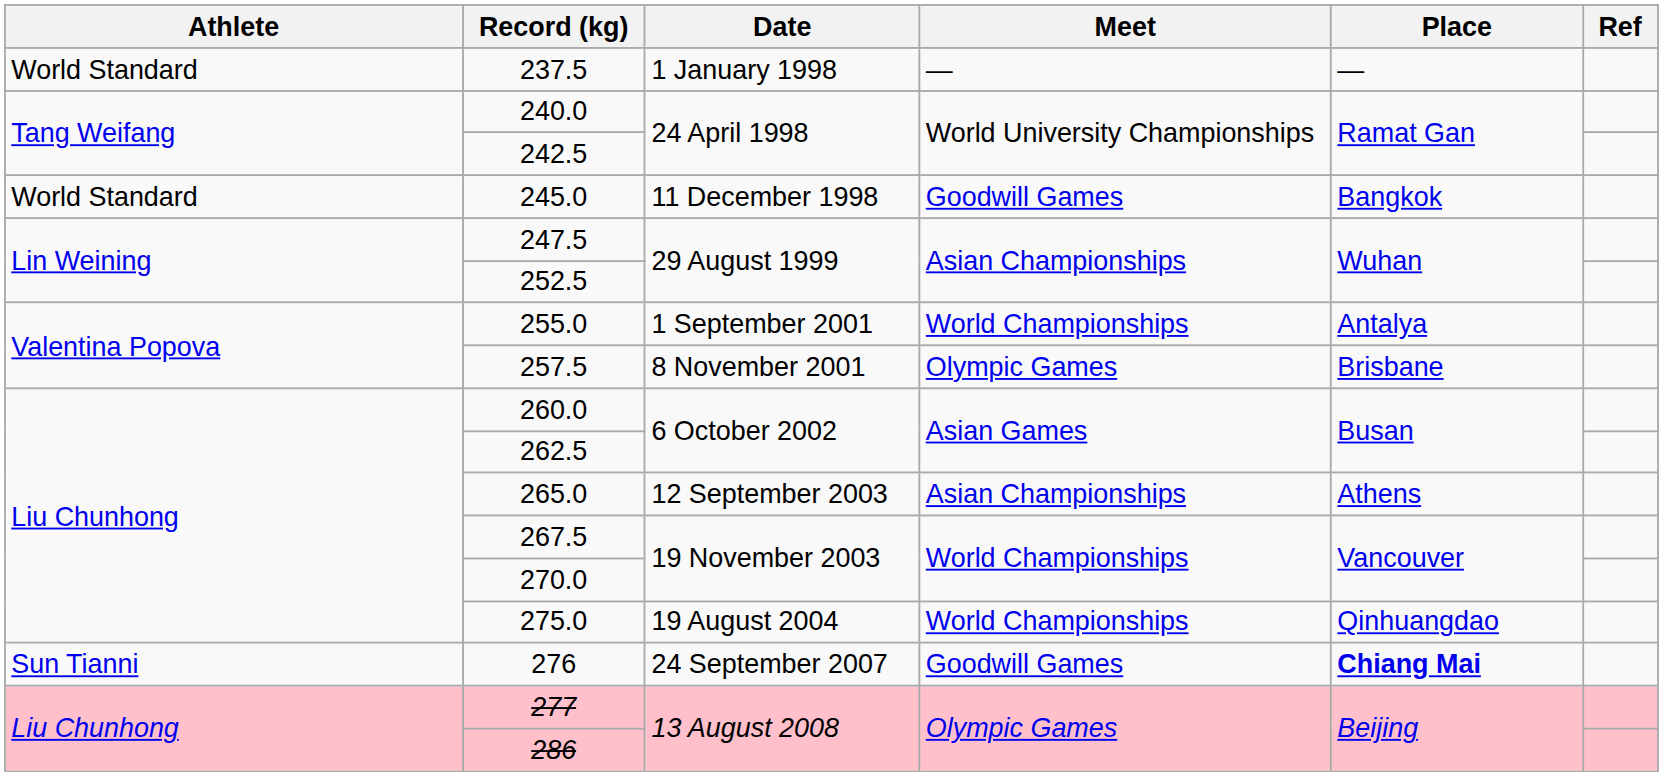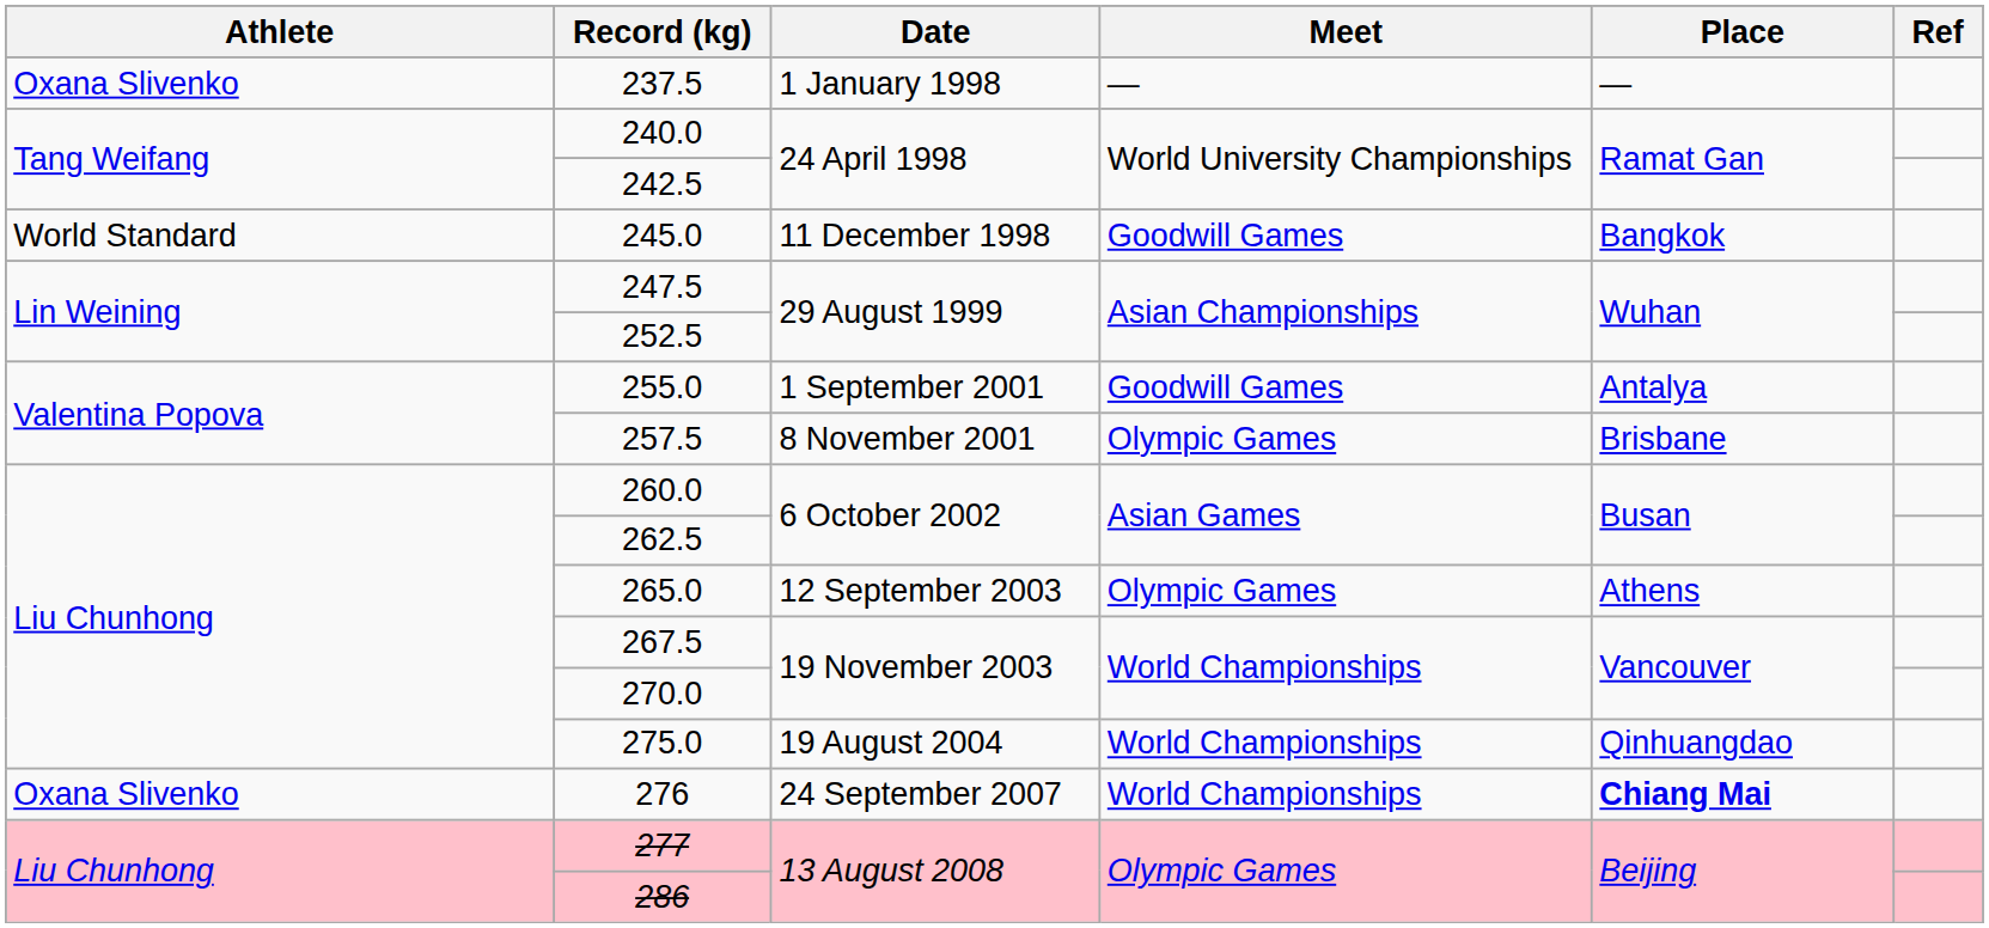237.5 | Athlete: World Standard -> Oxana Slivenko
255.0 | Meet: World Championships -> Goodwill Games
265.0 | Meet: Asian Championships -> Olympic Games
276 | Athlete: Sun Tianni -> Oxana Slivenko
276 | Meet: Goodwill Games -> World Championships
